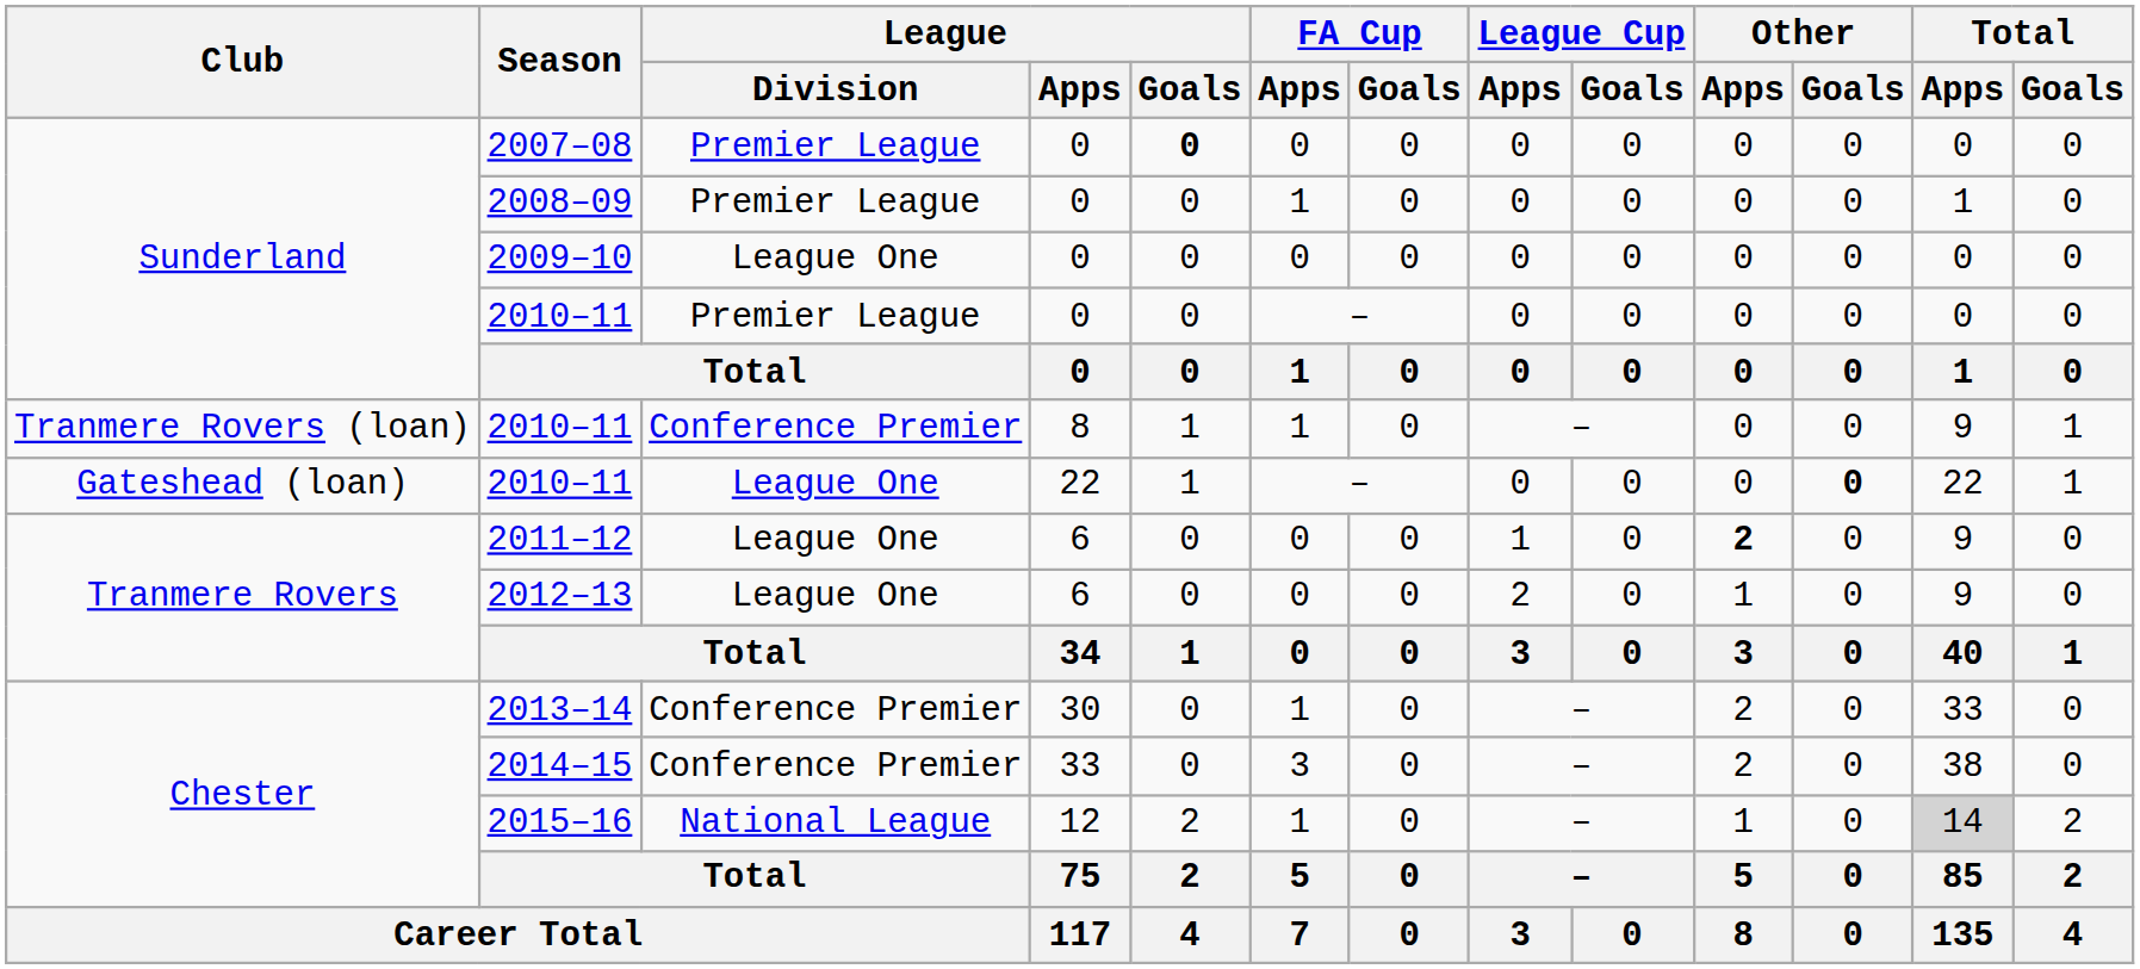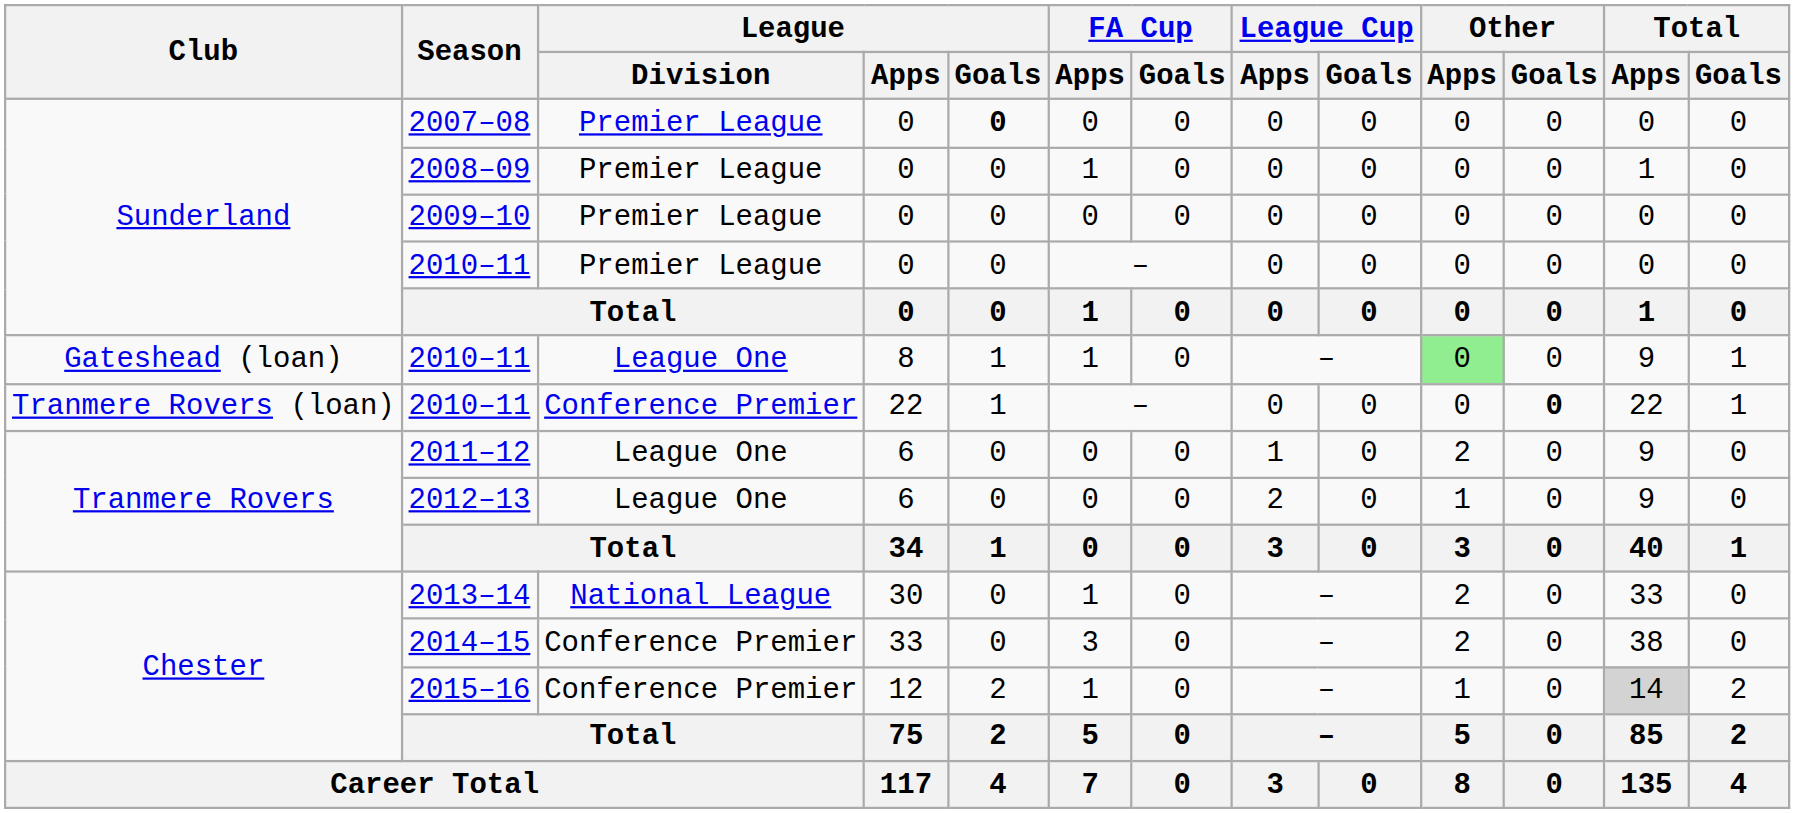2009–10 | League / Division: League One -> Premier League
2010–11 / 8 | Club: Tranmere Rovers (loan) -> Gateshead (loan)
2010–11 / 8 | League / Division: Conference Premier -> League One
2010–11 / 8 | Other / Apps: no background -> lightgreen background
2010–11 / 22 | Club: Gateshead (loan) -> Tranmere Rovers (loan)
2010–11 / 22 | League / Division: League One -> Conference Premier
2011–12 | Other / Apps: bold -> normal
2013–14 | League / Division: Conference Premier -> National League
2015–16 | League / Division: National League -> Conference Premier
